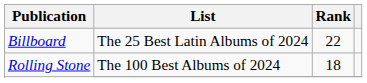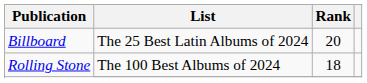Billboard | Rank: 22 -> 20
